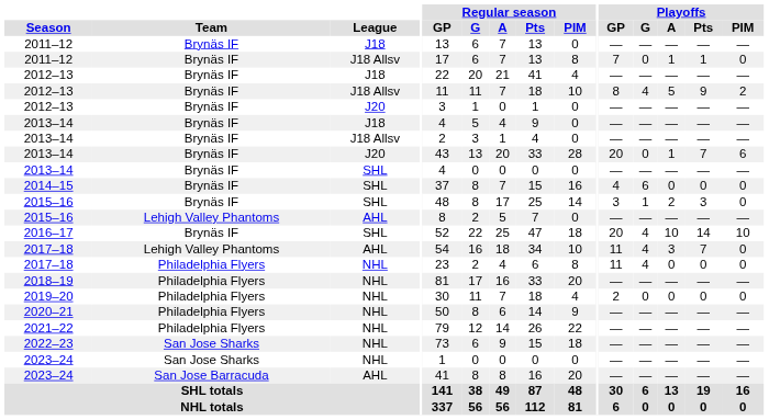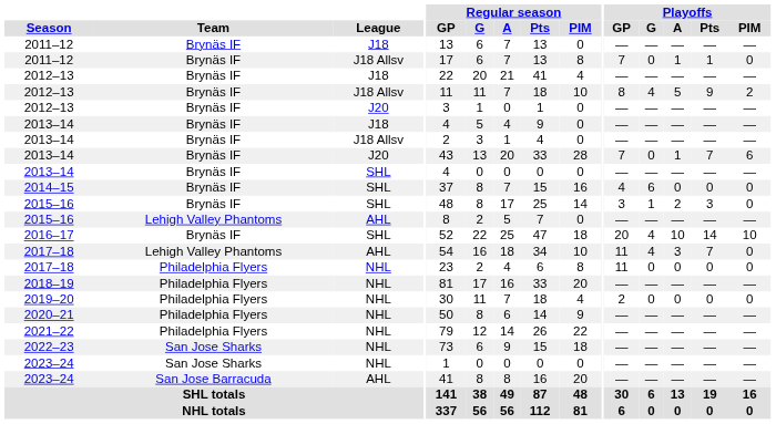2013–14 / J20 | Playoffs / GP: 20 -> 7
2017–18 / NHL | Playoffs / G: 4 -> 0
